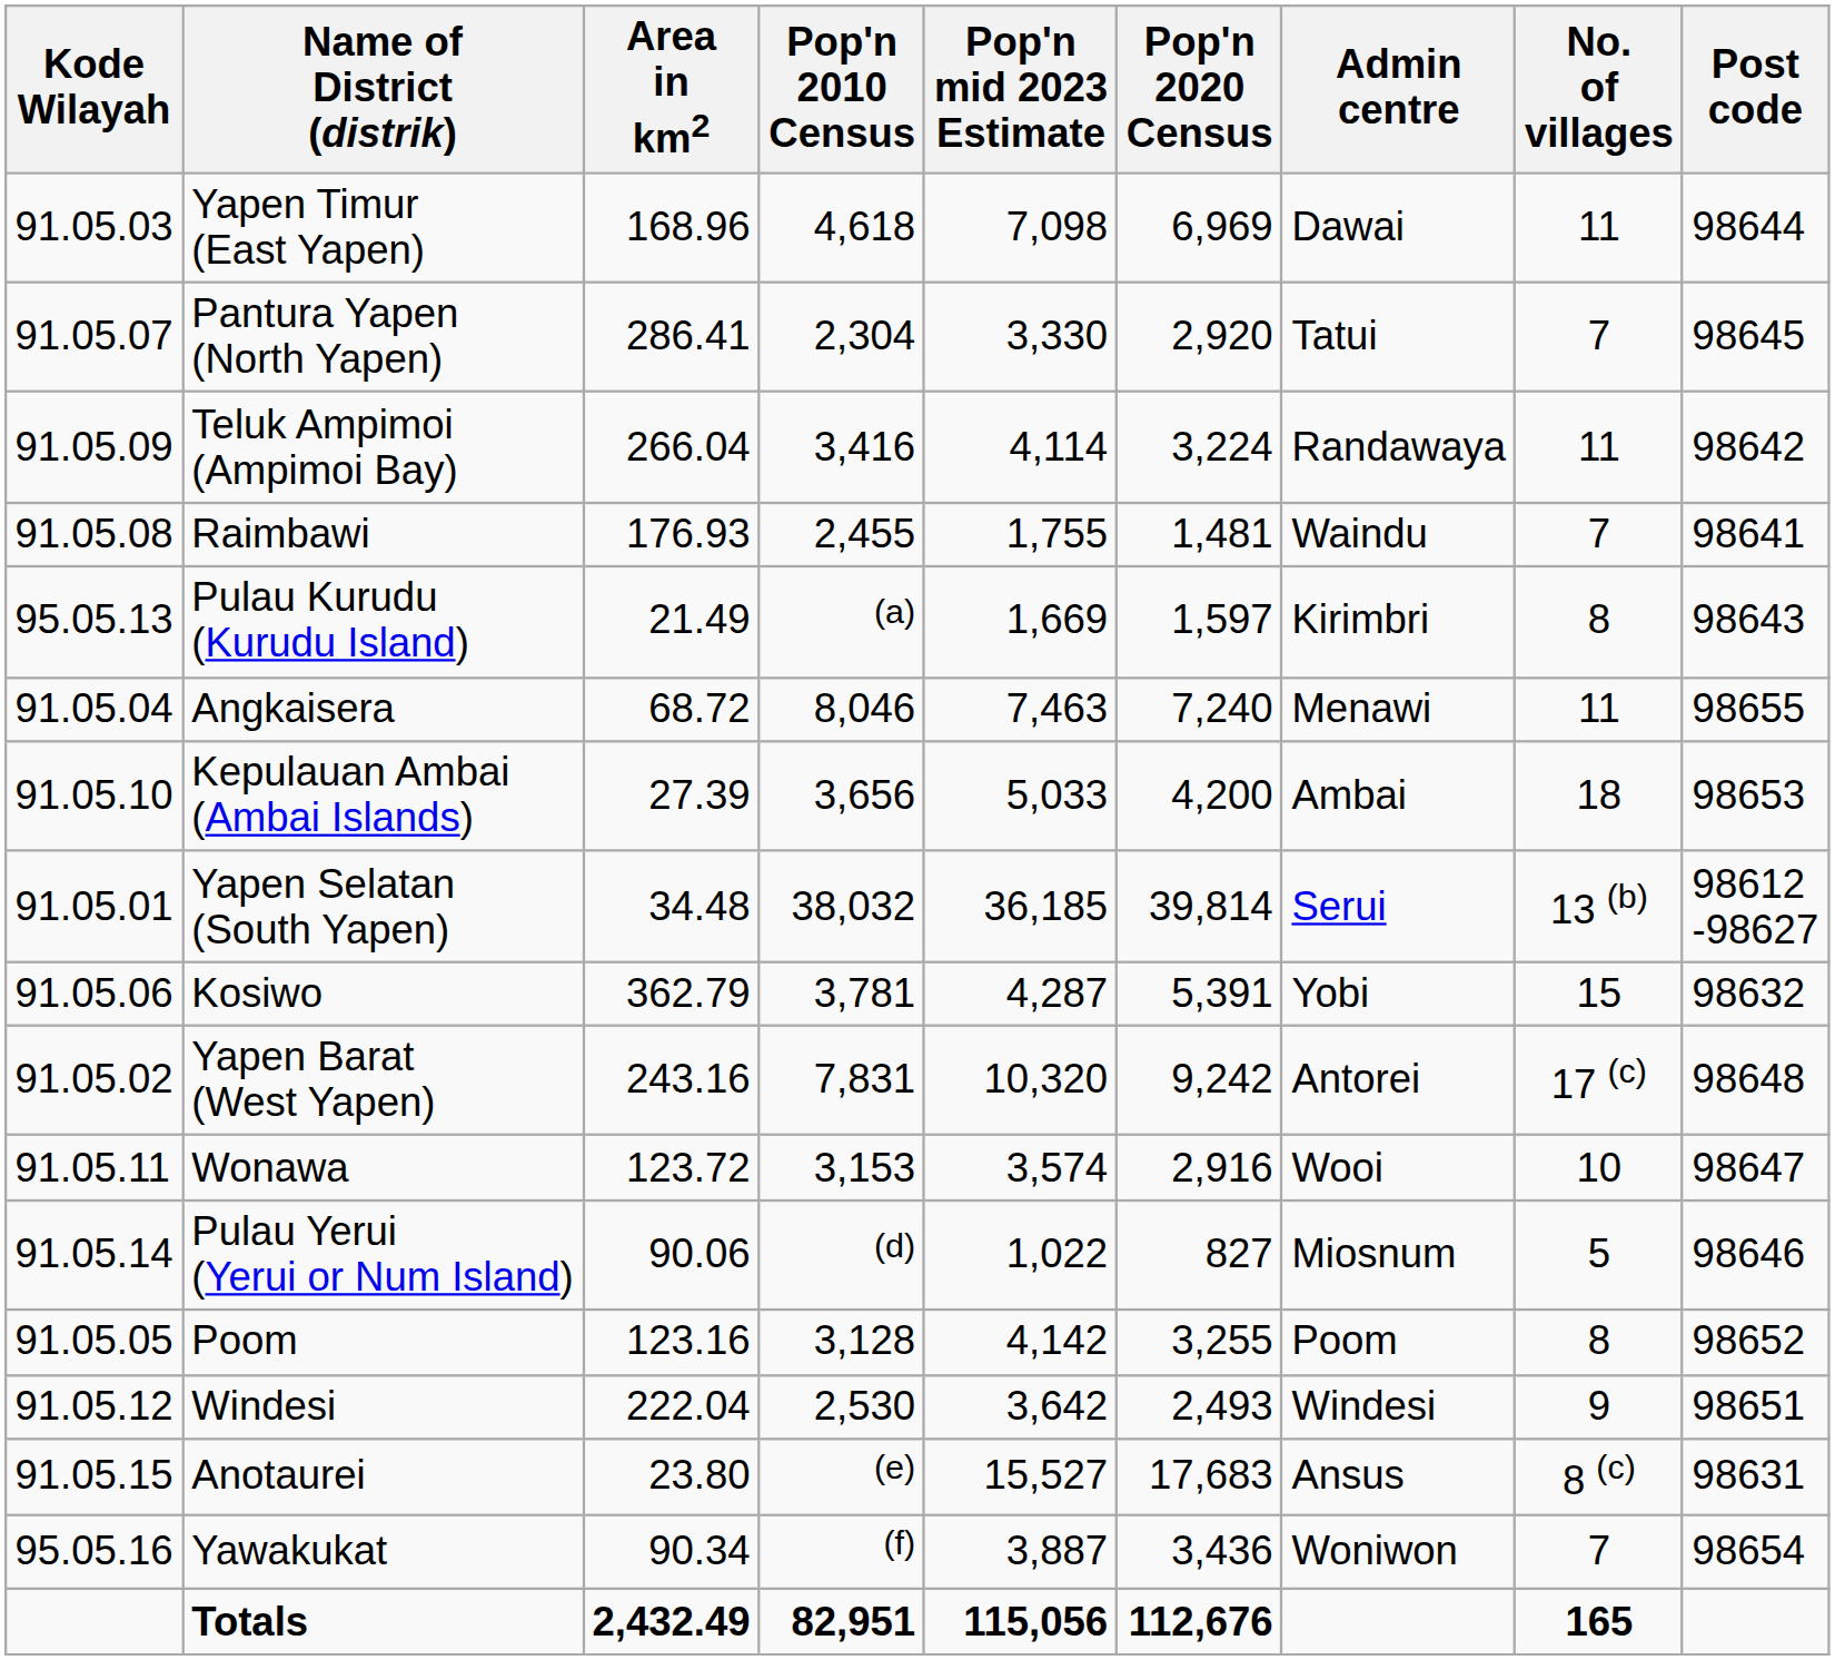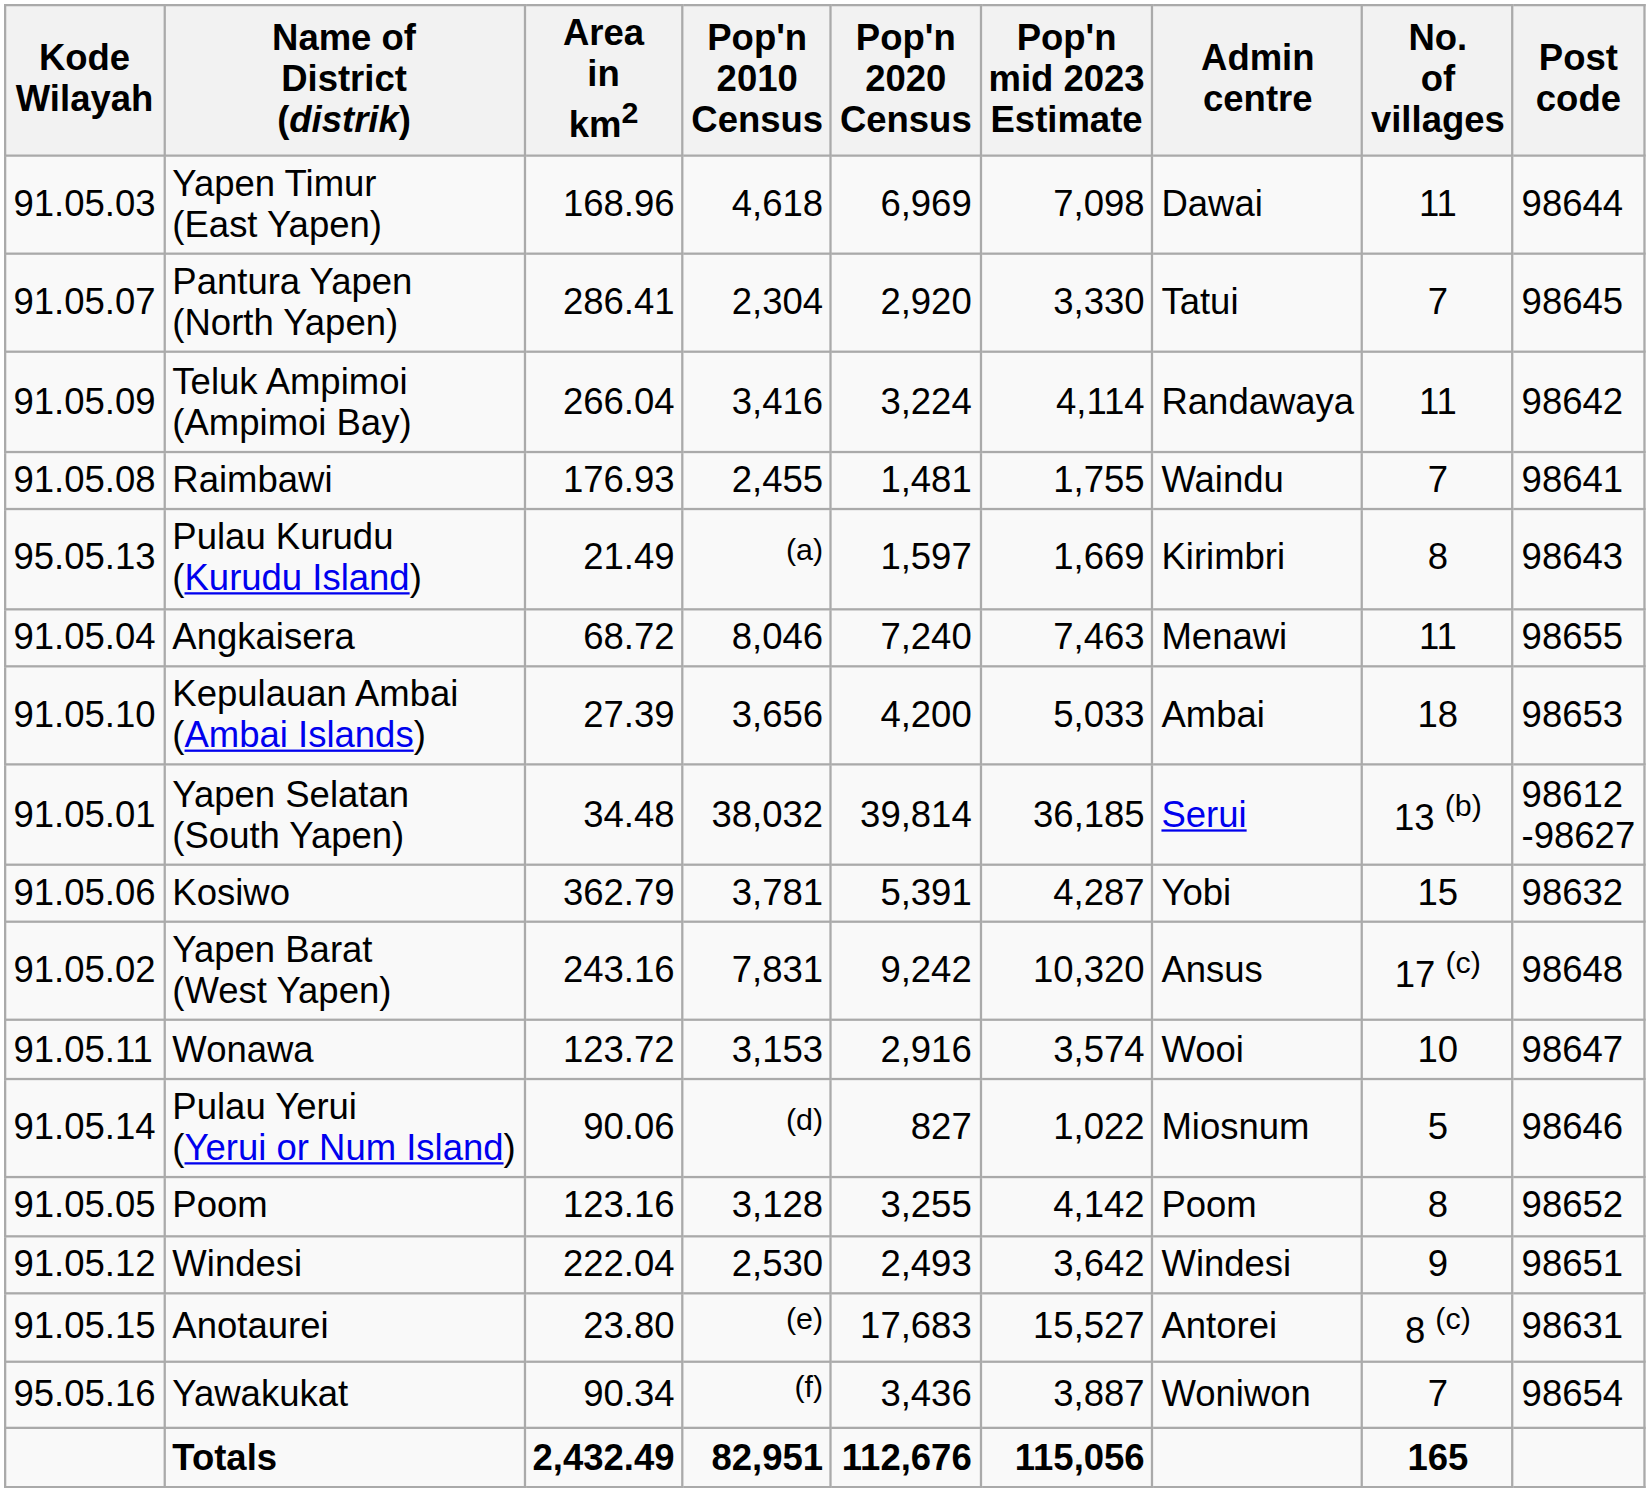columns swapped: Pop'n 2020 Census <-> Pop'n mid 2023 Estimate
Yapen Barat (West Yapen) | Admin centre: Antorei -> Ansus
Anotaurei | Admin centre: Ansus -> Antorei
